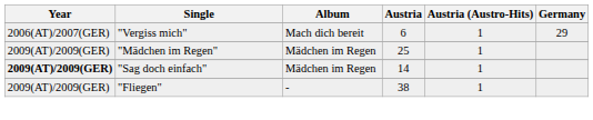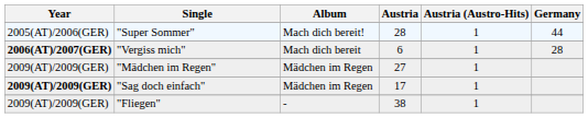+ row: 2005(AT)/2006(GER) | "Super Sommer" | Mach dich bereit! | 28 | 1 | 44
"Vergiss mich" | Year: normal -> bold
"Vergiss mich" | Germany: 29 -> 28
"Mädchen im Regen" | Austria: 25 -> 27
"Sag doch einfach" | Austria: 14 -> 17
